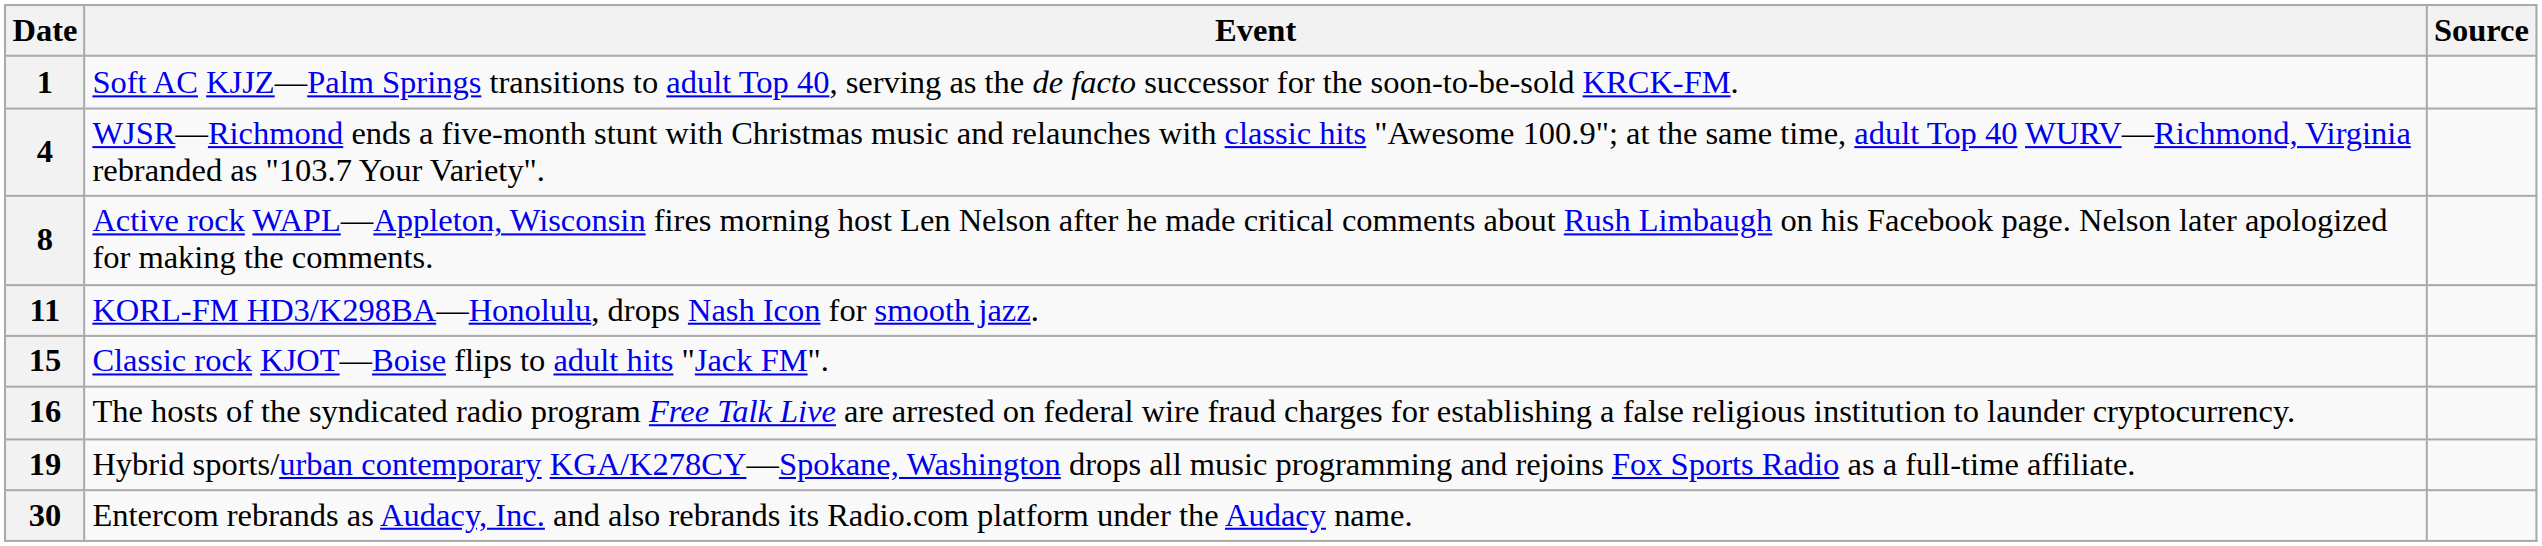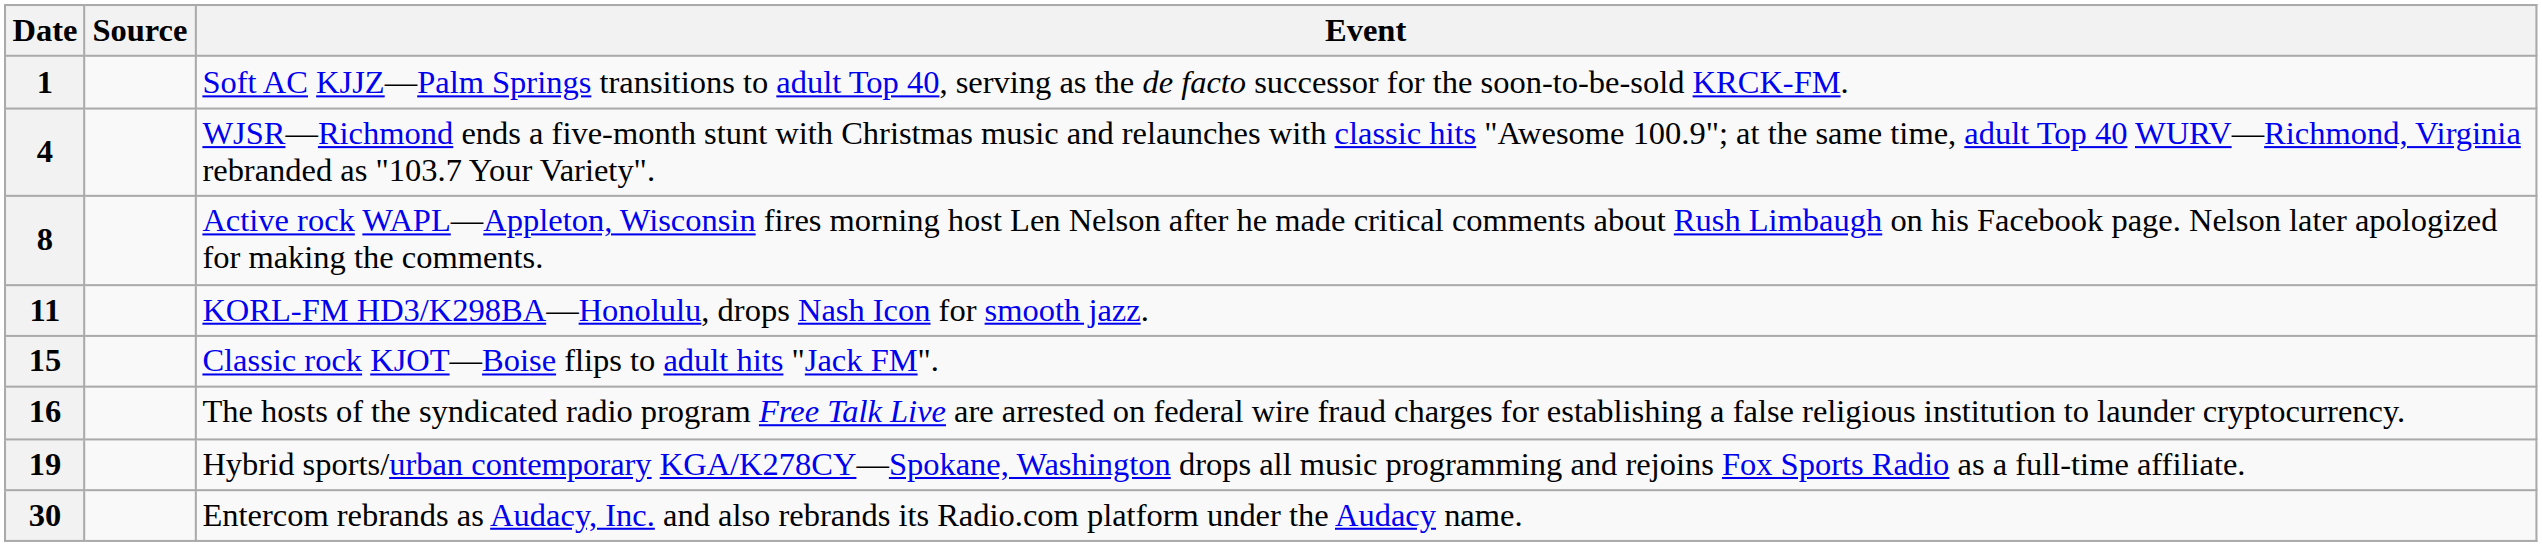columns swapped: Event <-> Source
